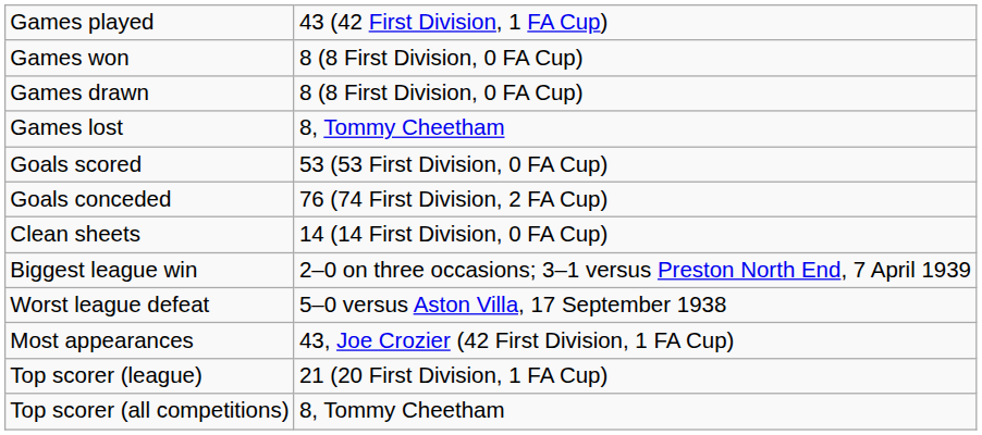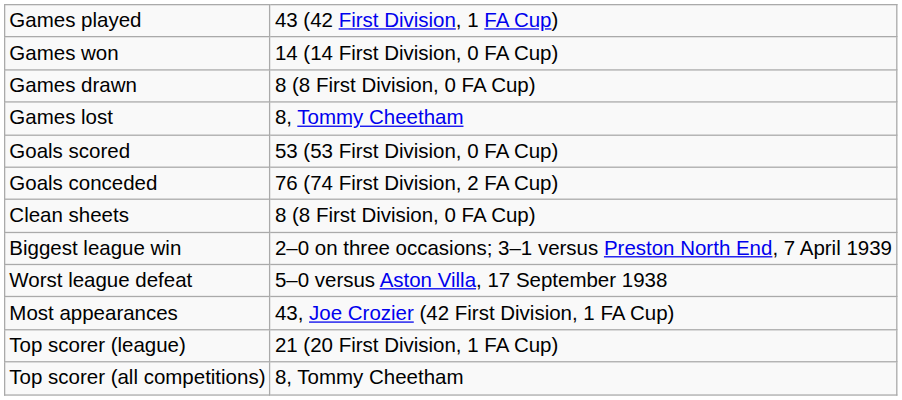Games won | column 2: 8 (8 First Division, 0 FA Cup) -> 14 (14 First Division, 0 FA Cup)
Clean sheets | column 2: 14 (14 First Division, 0 FA Cup) -> 8 (8 First Division, 0 FA Cup)
